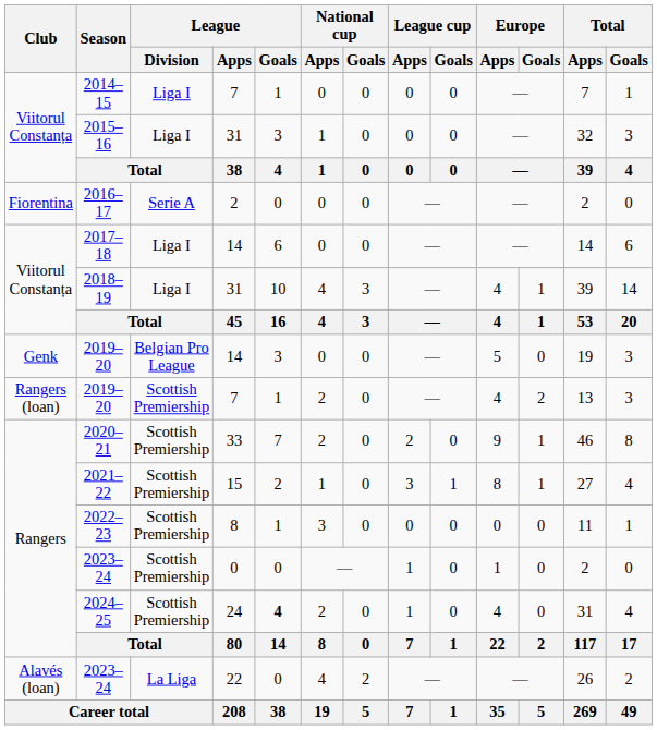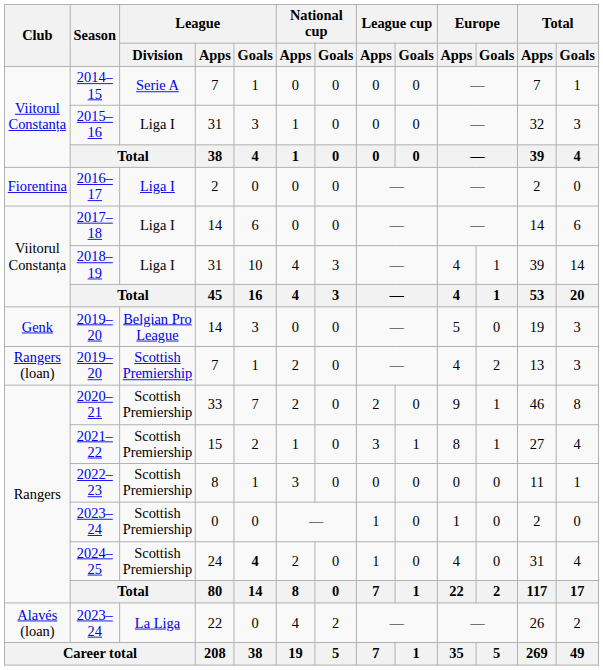2014–15 | League / Division: Liga I -> Serie A
2016–17 | League / Division: Serie A -> Liga I
